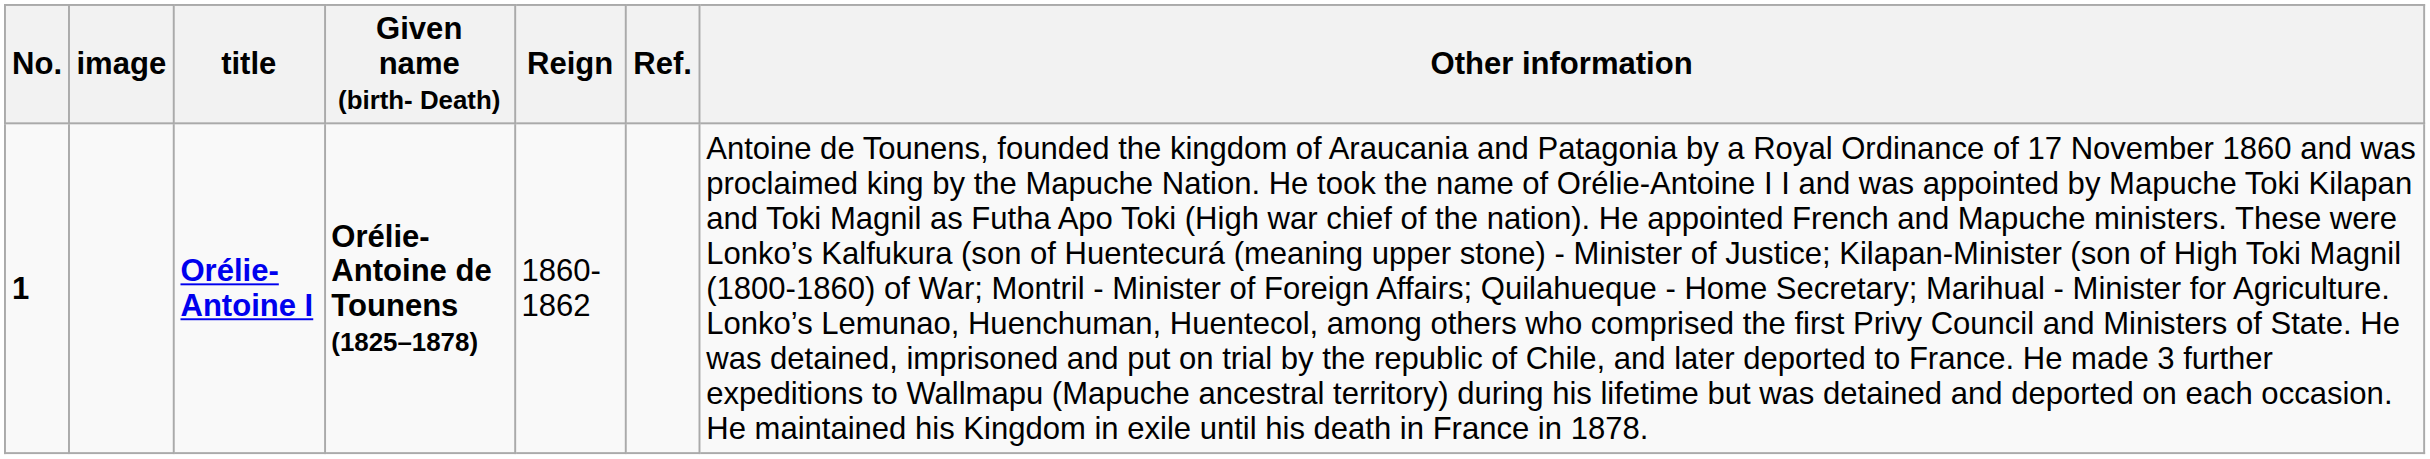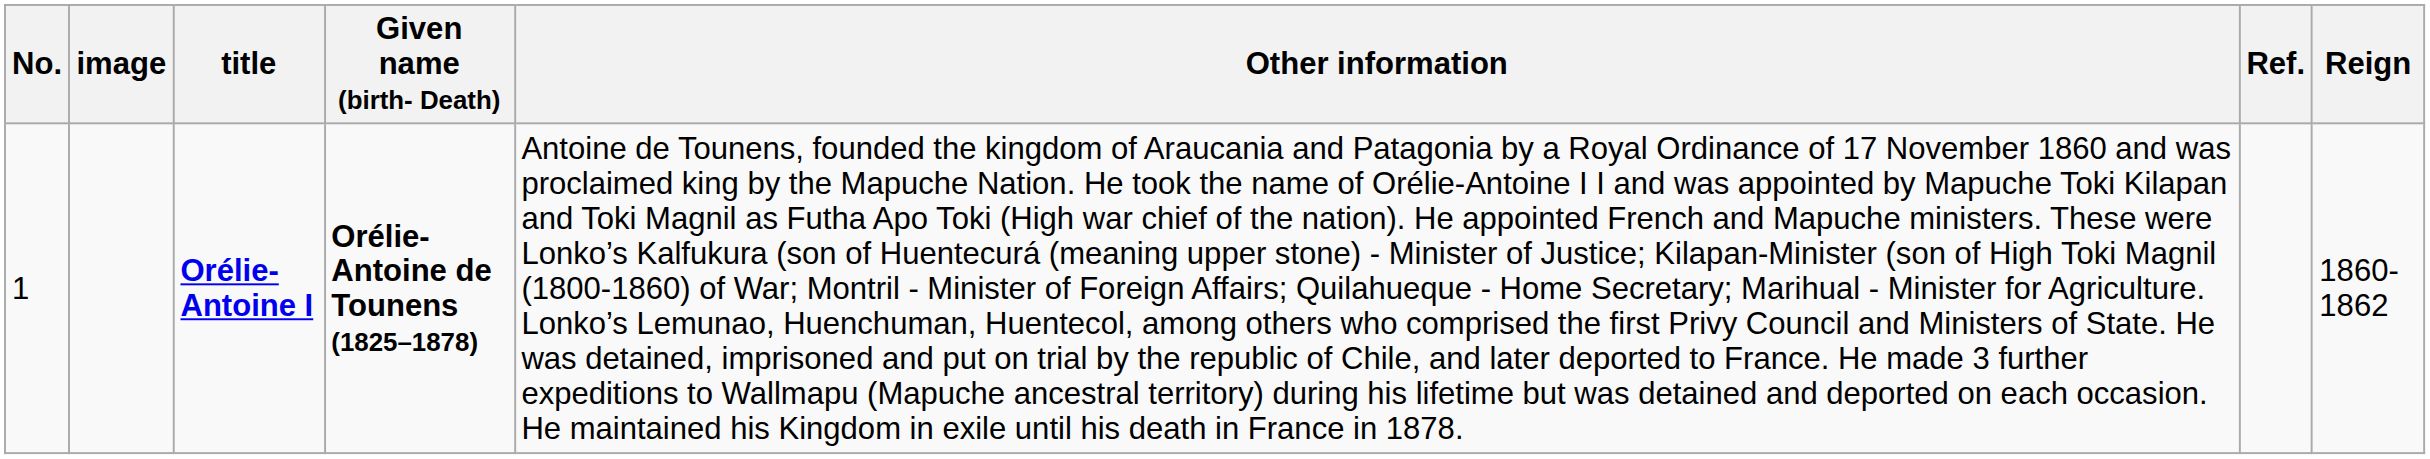columns swapped: Reign <-> Other information
Orélie-Antoine I | No.: bold -> normal
